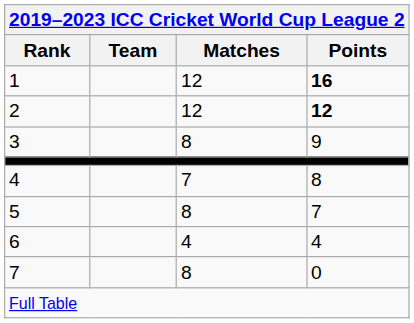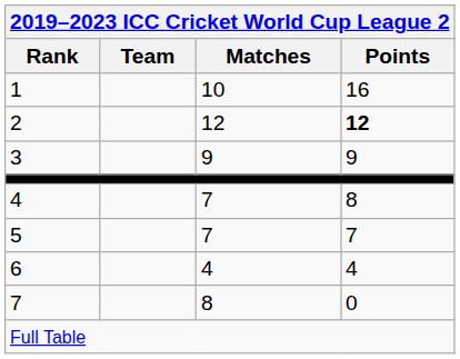1 | Matches: 12 -> 10
1 | Points: bold -> normal
3 | Matches: 8 -> 9
5 | Matches: 8 -> 7
